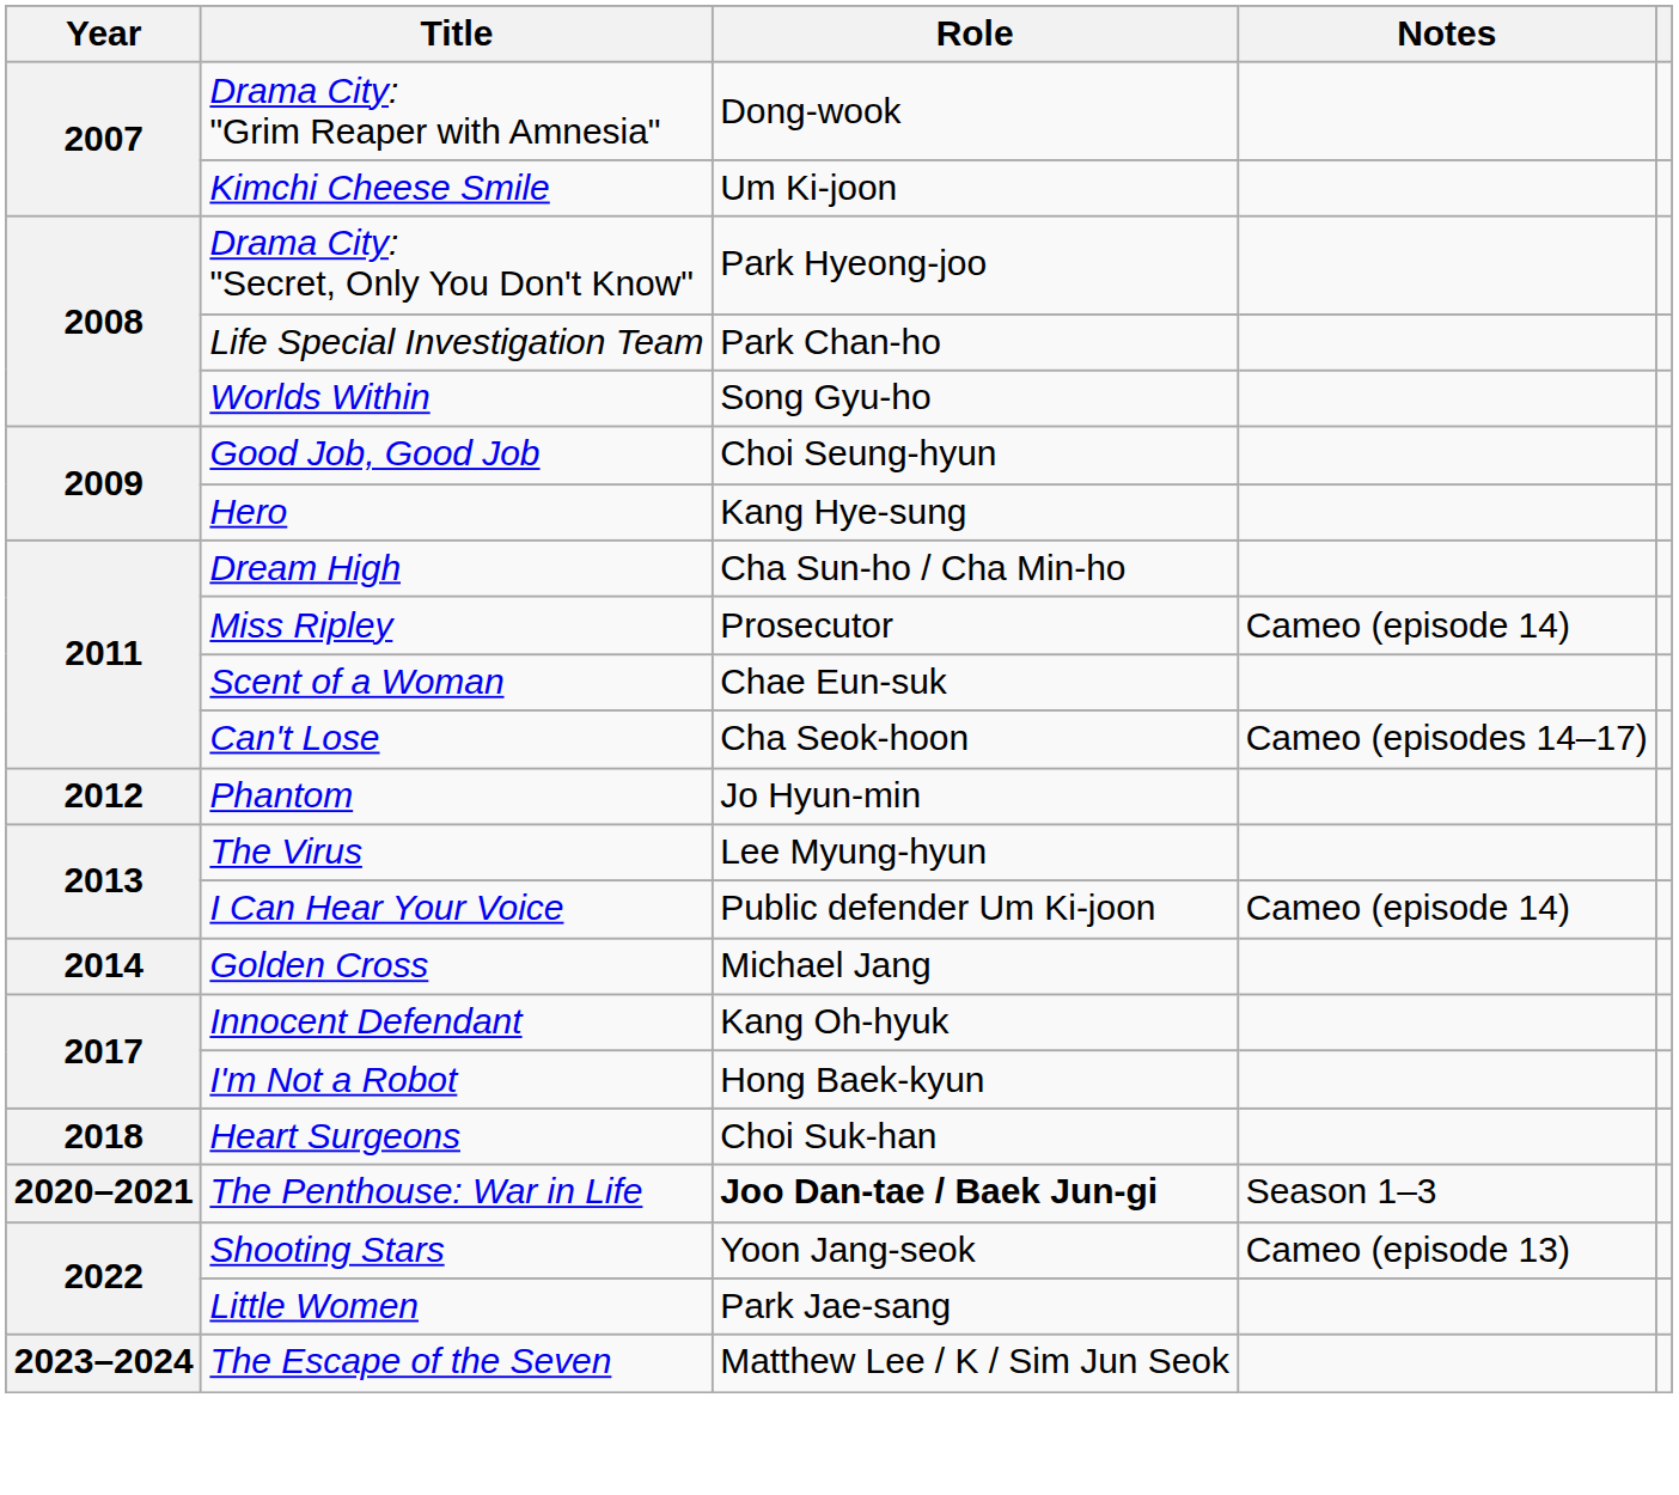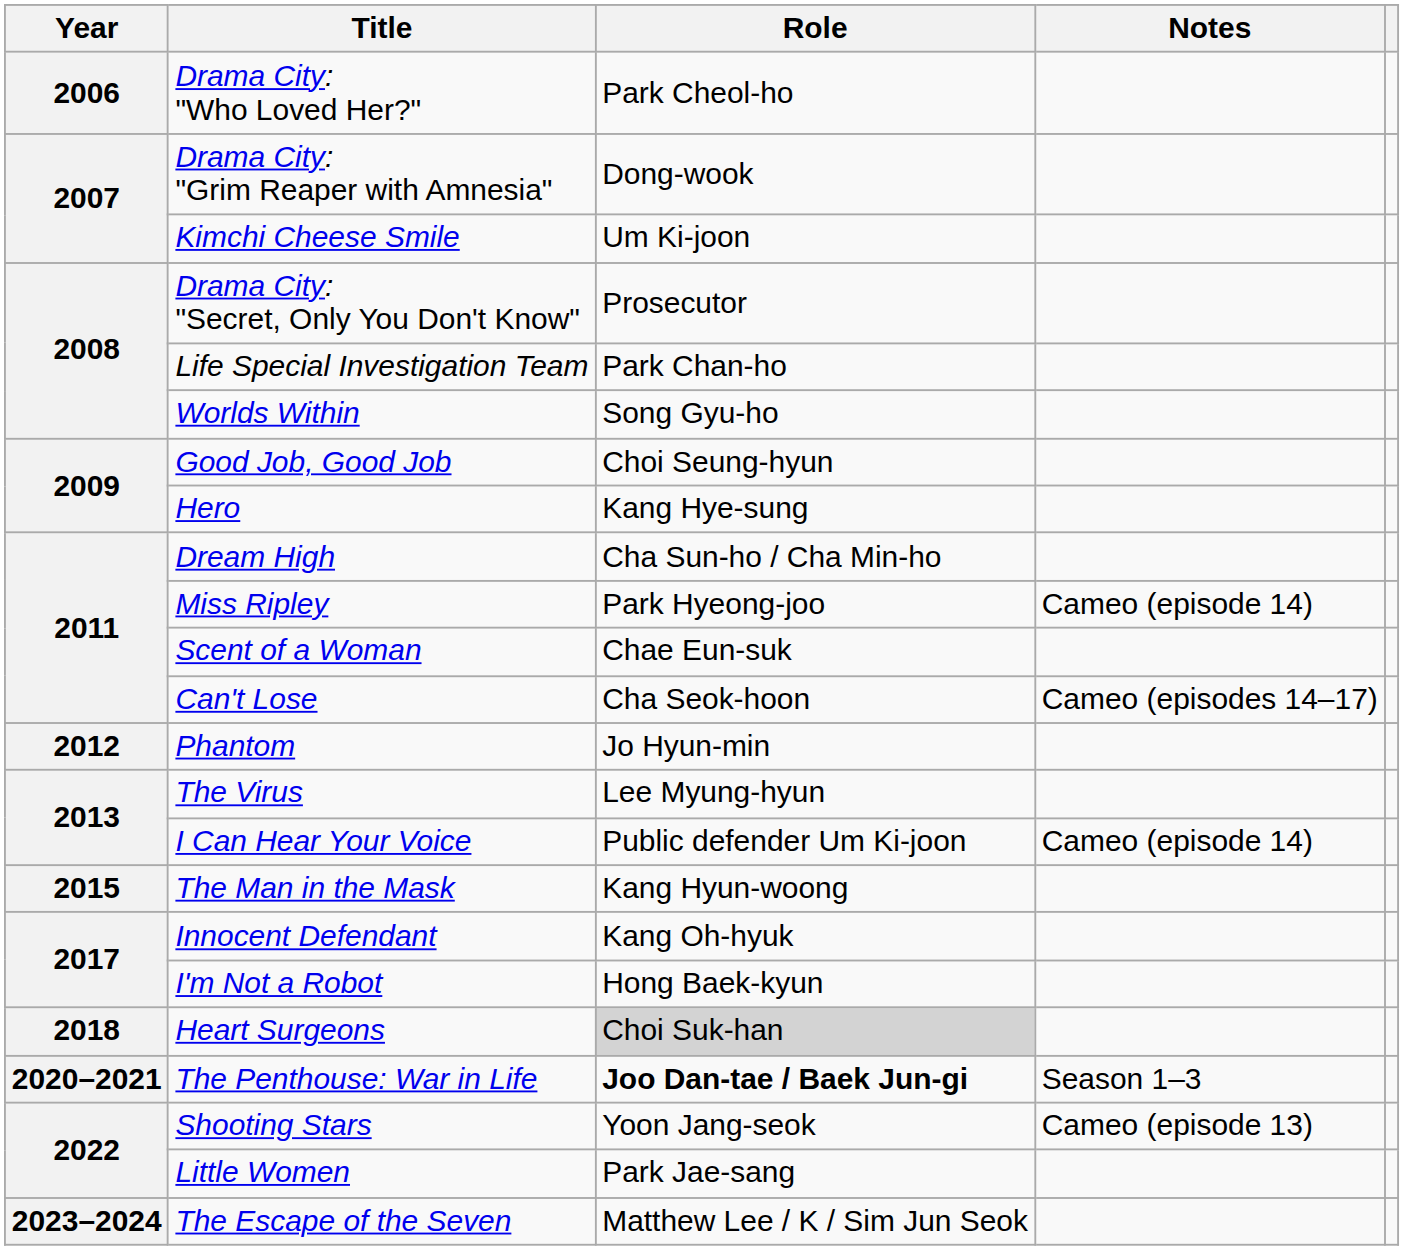+ row: 2006 | Drama City: "Who Loved Her?" | Park Cheol-ho
Drama City: "Secret, Only You Don't Know" | Role: Park Hyeong-joo -> Prosecutor
Miss Ripley | Role: Prosecutor -> Park Hyeong-joo
- row: 2014 | Golden Cross | Michael Jang
+ row: 2015 | The Man in the Mask | Kang Hyun-woong
Heart Surgeons | Role: no background -> lightgrey background
